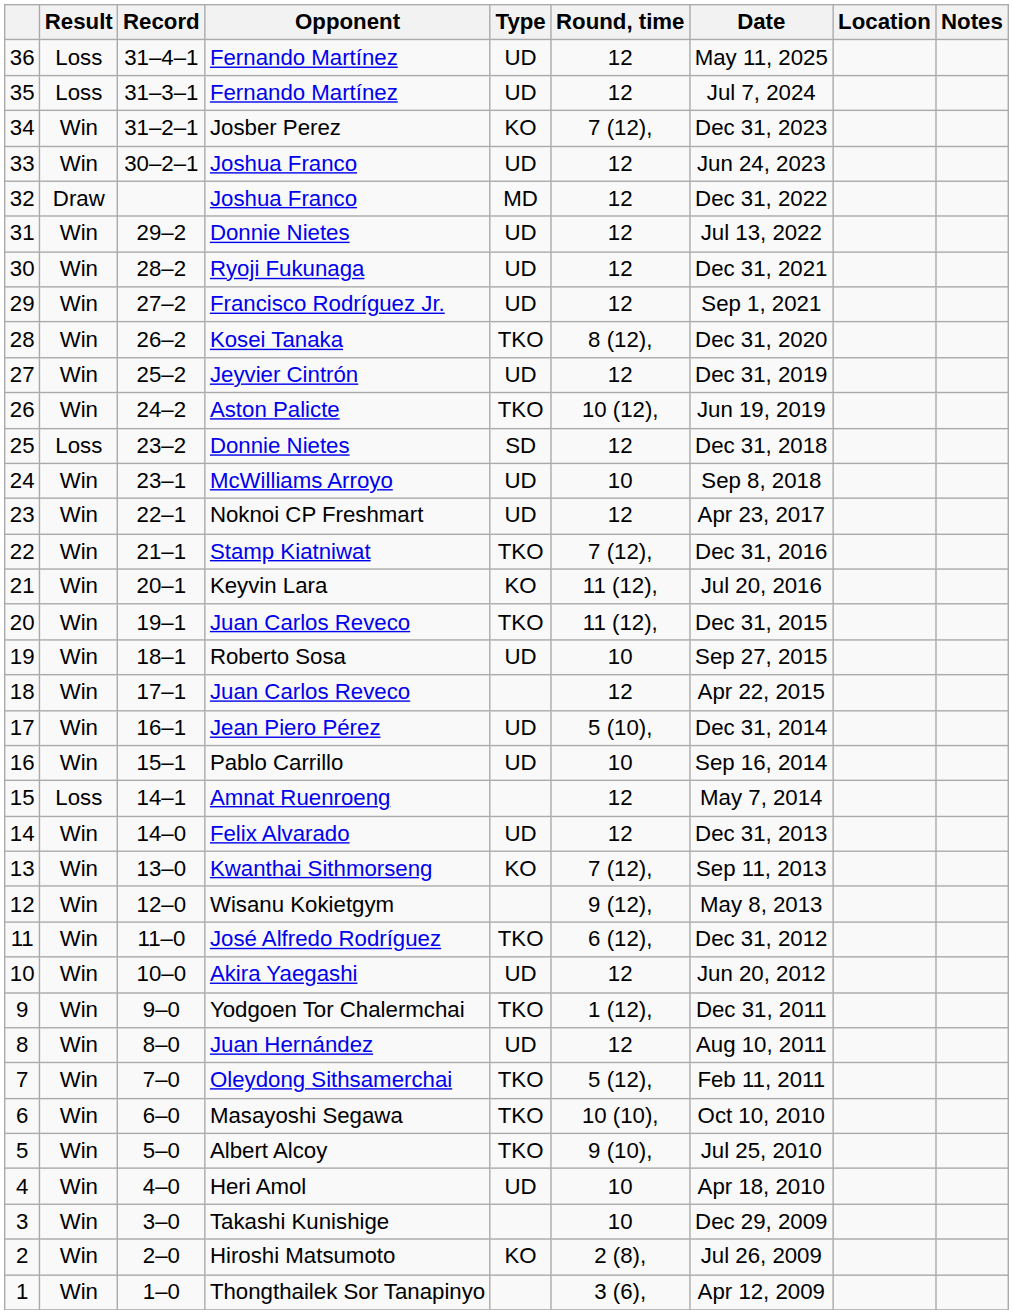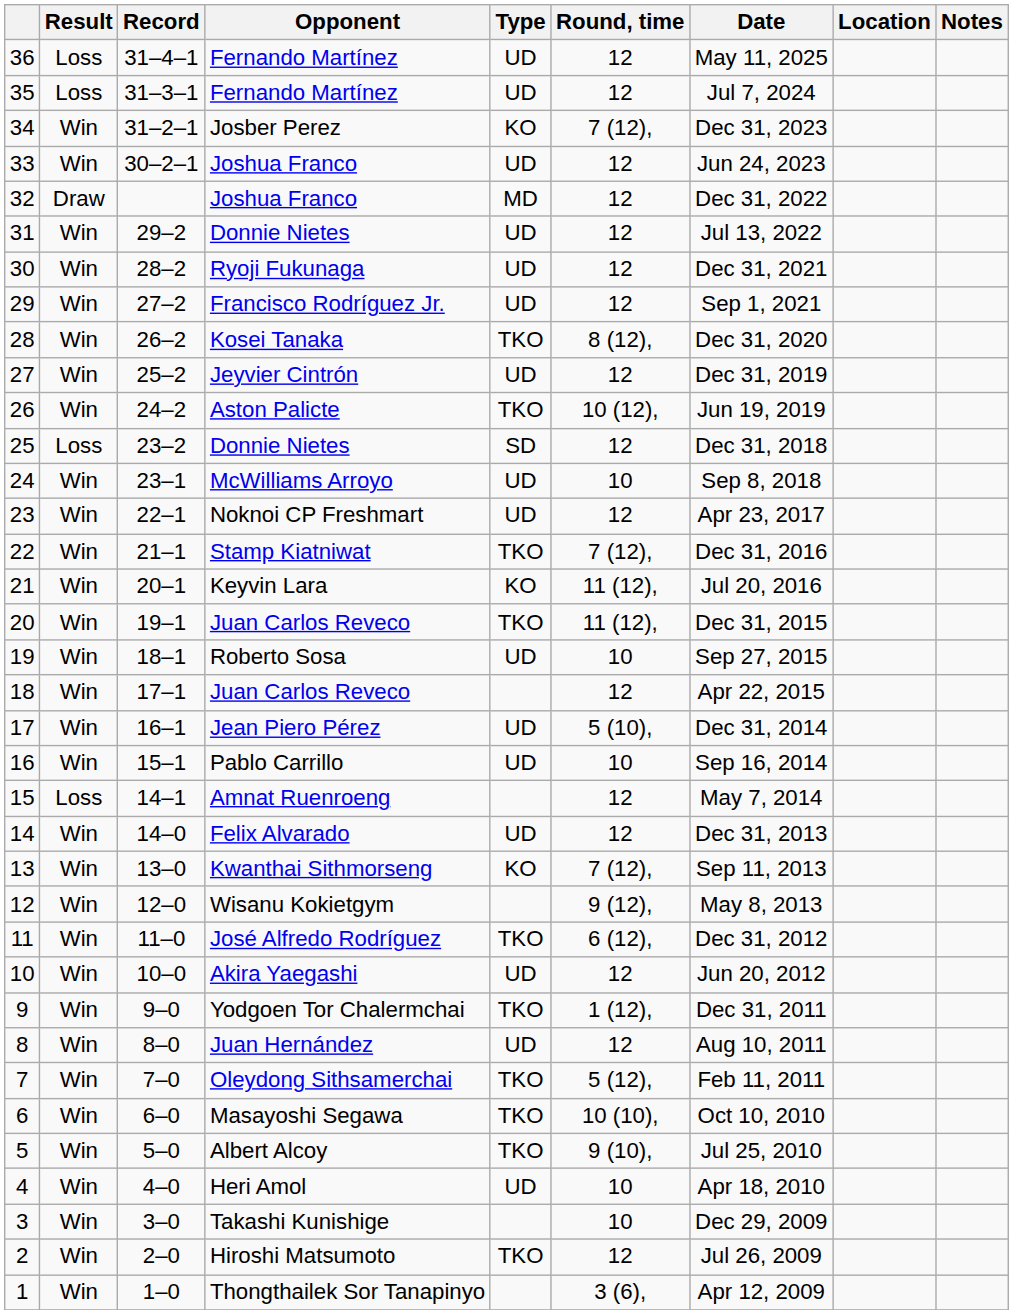2 | Type: KO -> TKO
2 | Round, time: 2 (8), -> 12
